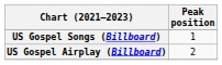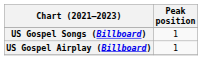US Gospel Airplay (Billboard) | Peak position: 2 -> 1
